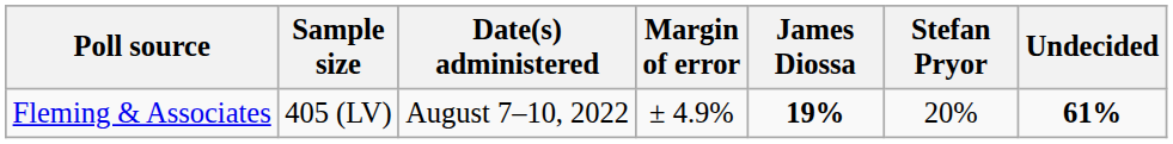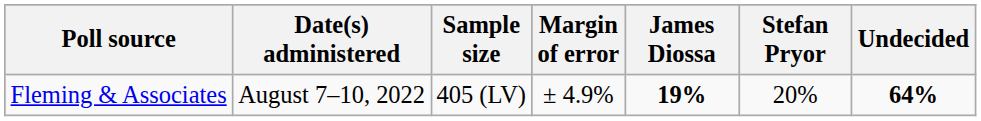columns swapped: Date(s) administered <-> Sample size
Fleming & Associates | Undecided: 61% -> 64%
